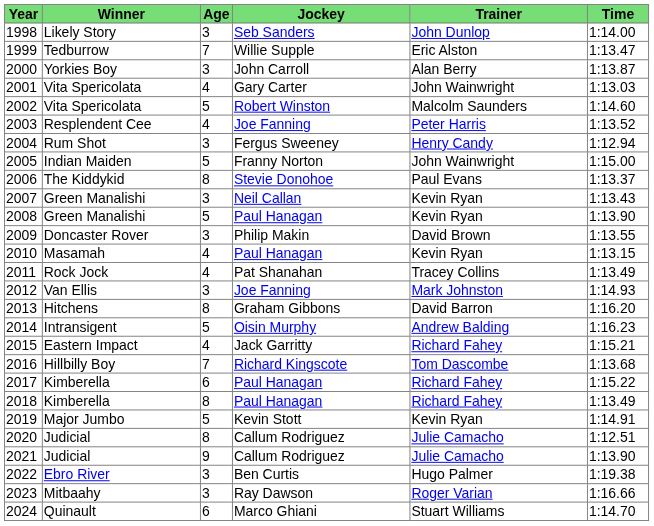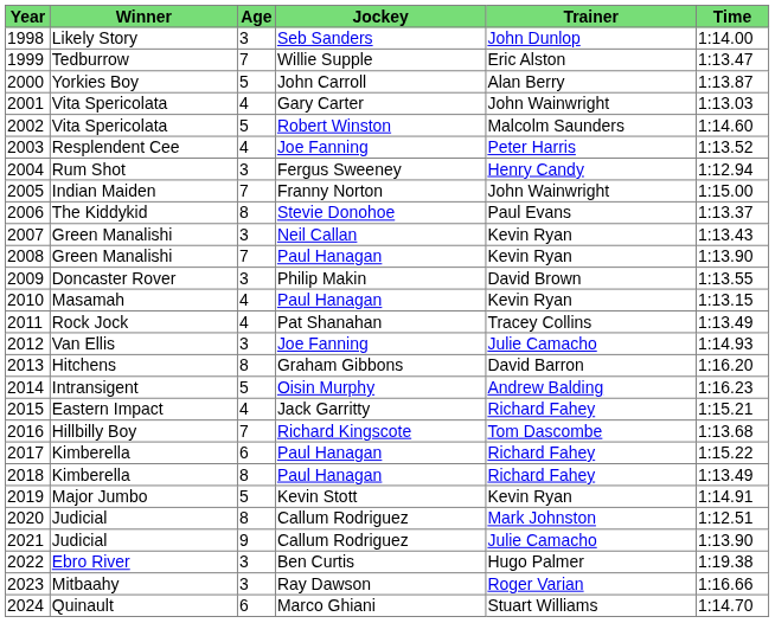2000 | Age: 3 -> 5
2005 | Age: 5 -> 7
2008 | Age: 5 -> 7
2012 | Trainer: Mark Johnston -> Julie Camacho
2020 | Trainer: Julie Camacho -> Mark Johnston
